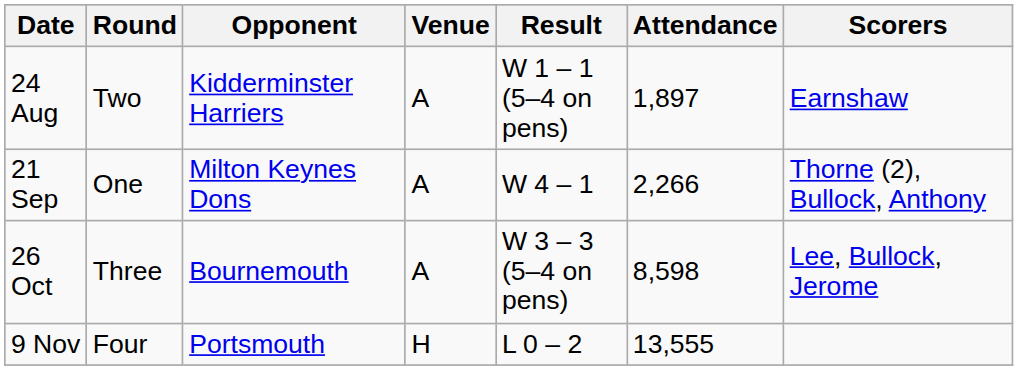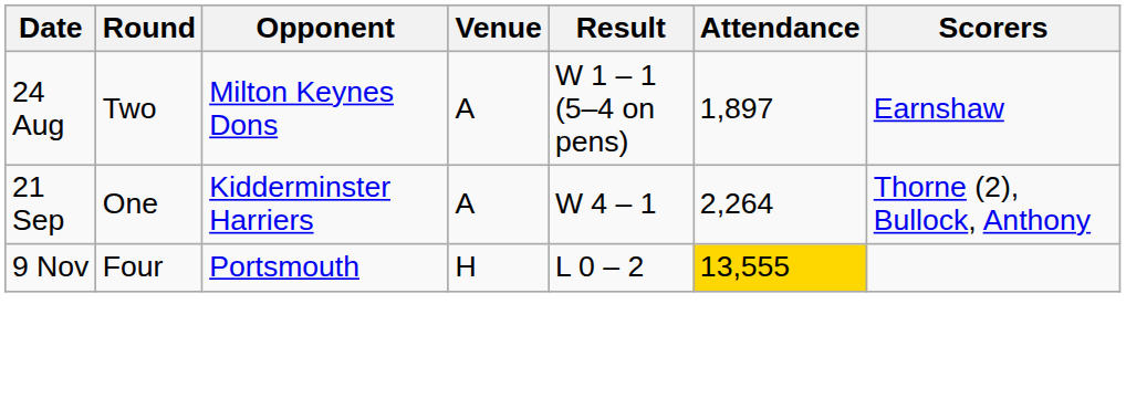24 Aug | Opponent: Kidderminster Harriers -> Milton Keynes Dons
21 Sep | Opponent: Milton Keynes Dons -> Kidderminster Harriers
21 Sep | Attendance: 2,266 -> 2,264
- row: 26 Oct | Three | Bournemouth | A | W 3 – 3 (5–4 on pens) | 8,598 | Lee, Bullock, Jerome
9 Nov | Attendance: no background -> gold background
